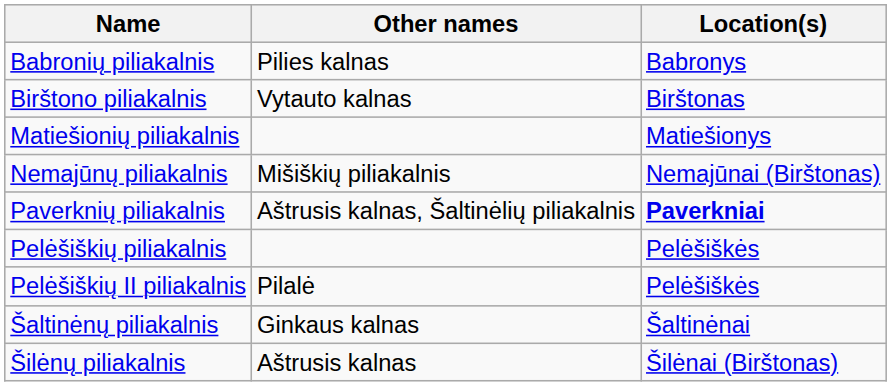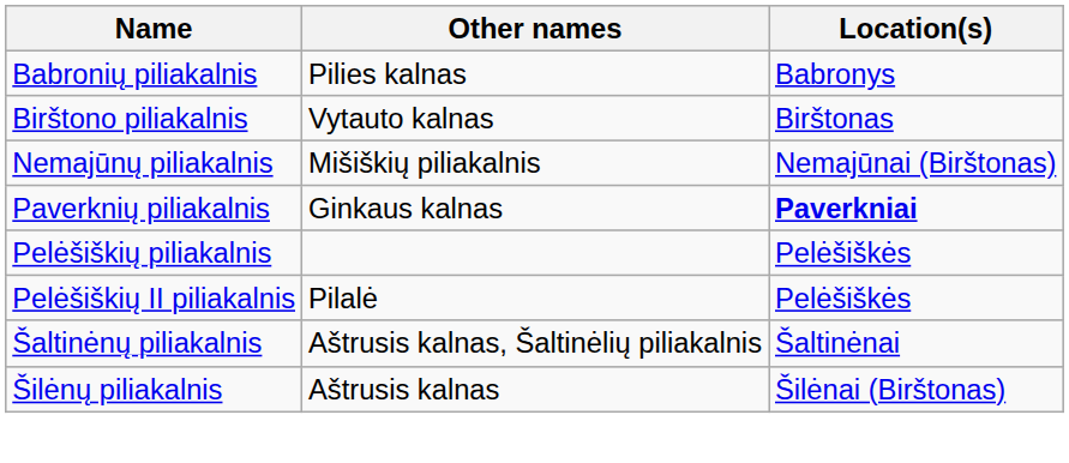- row: Matiešionių piliakalnis | Matiešionys
Paverknių piliakalnis | Other names: Aštrusis kalnas, Šaltinėlių piliakalnis -> Ginkaus kalnas
Šaltinėnų piliakalnis | Other names: Ginkaus kalnas -> Aštrusis kalnas, Šaltinėlių piliakalnis
